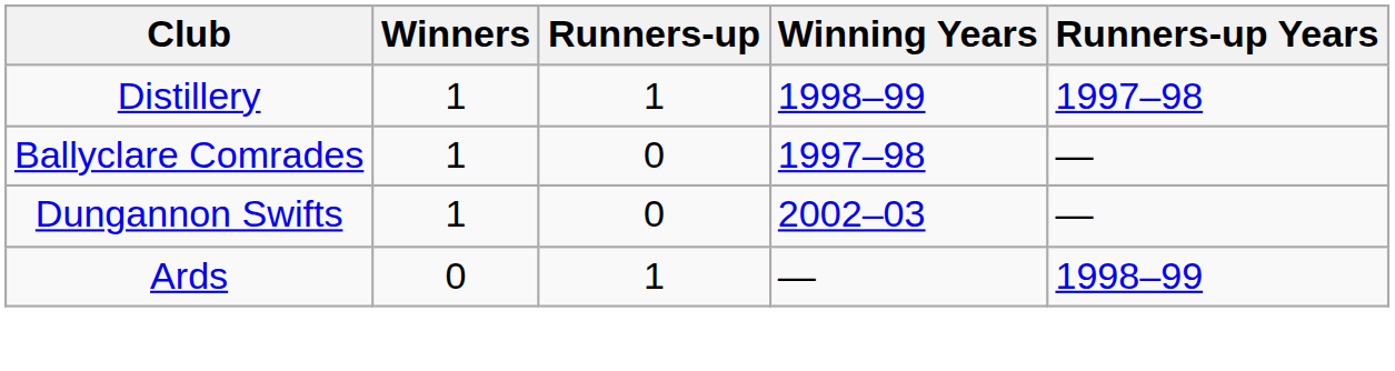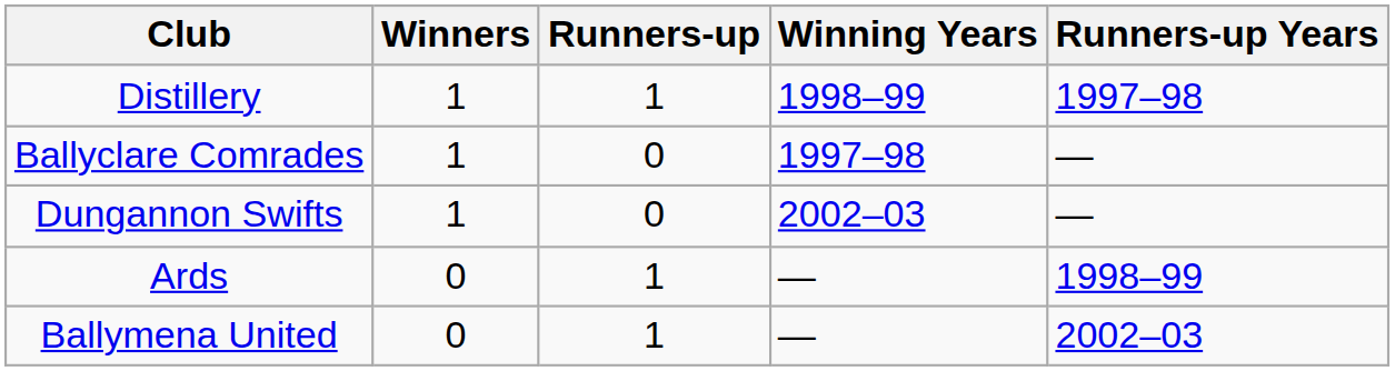+ row: Ballymena United | 0 | 1 | — | 2002–03
